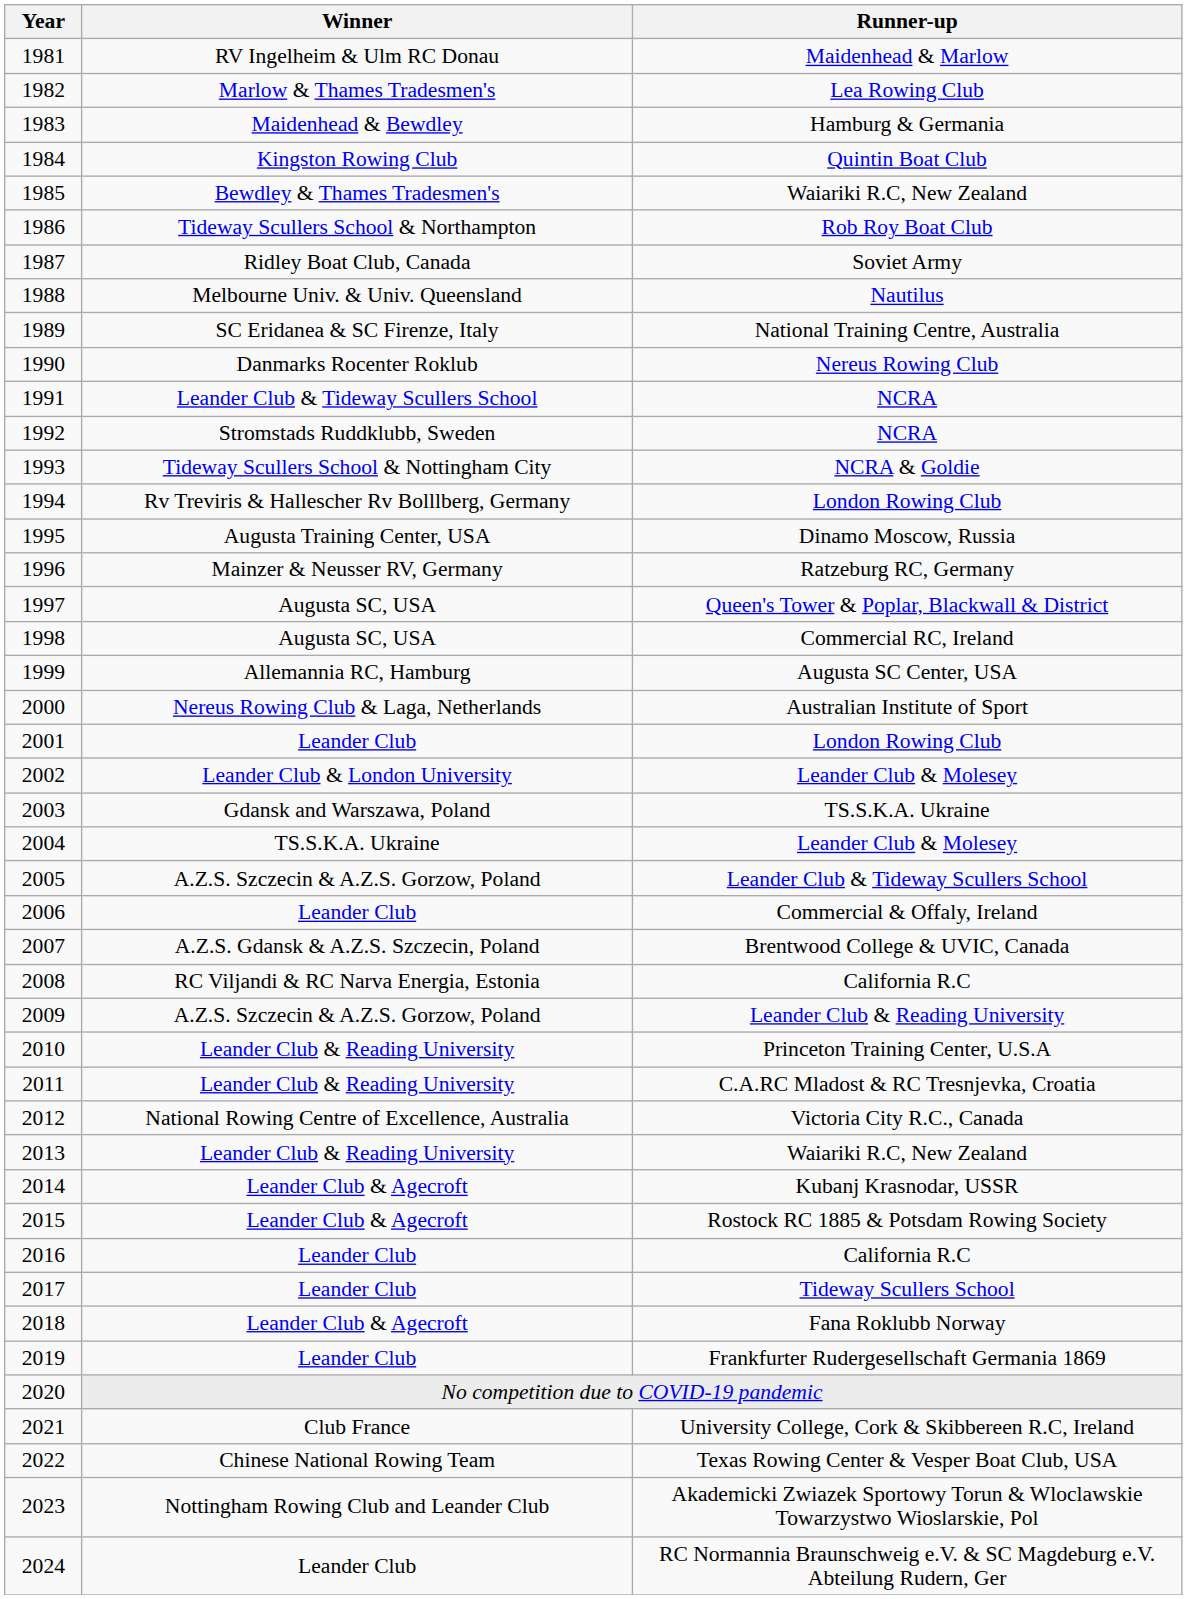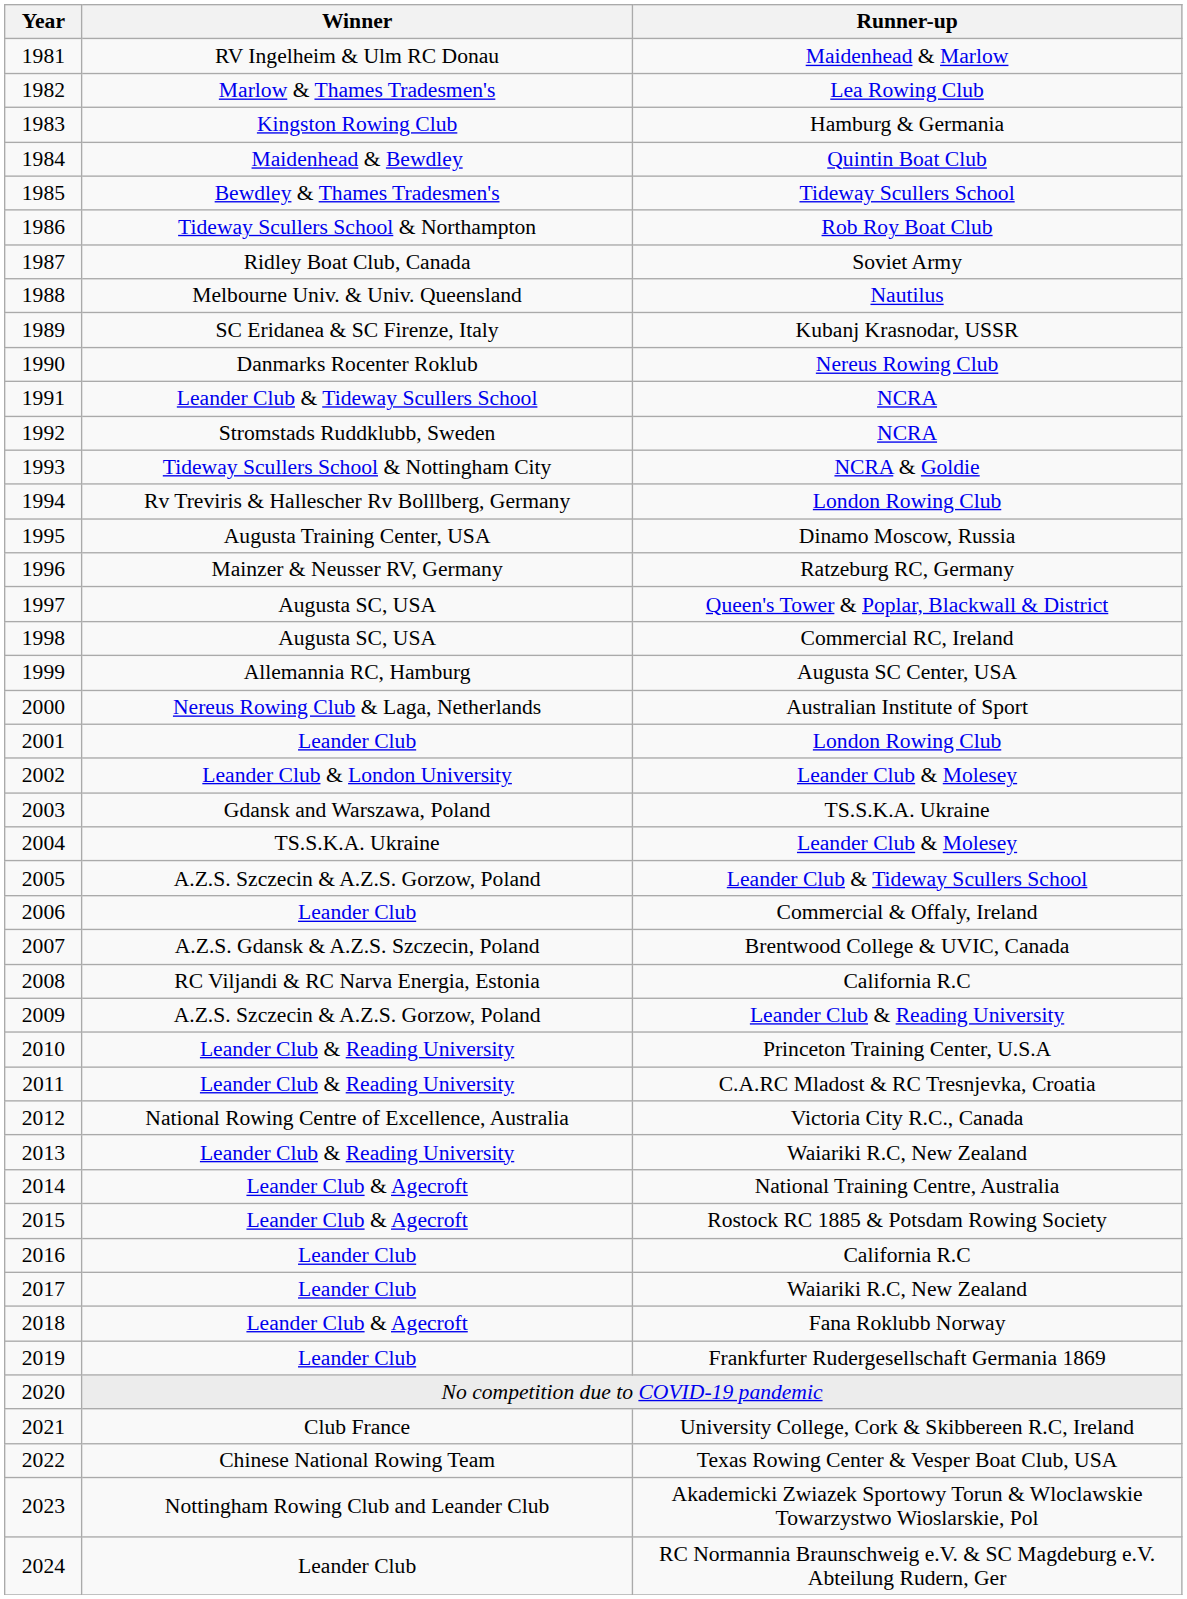1983 | Winner: Maidenhead & Bewdley -> Kingston Rowing Club
1984 | Winner: Kingston Rowing Club -> Maidenhead & Bewdley
1985 | Runner-up: Waiariki R.C, New Zealand -> Tideway Scullers School
1989 | Runner-up: National Training Centre, Australia -> Kubanj Krasnodar, USSR
2014 | Runner-up: Kubanj Krasnodar, USSR -> National Training Centre, Australia
2017 | Runner-up: Tideway Scullers School -> Waiariki R.C, New Zealand
